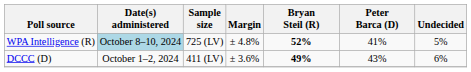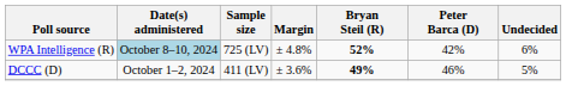WPA Intelligence (R) | Peter Barca (D): 41% -> 42%
WPA Intelligence (R) | Undecided: 5% -> 6%
DCCC (D) | Peter Barca (D): 43% -> 46%
DCCC (D) | Undecided: 6% -> 5%
